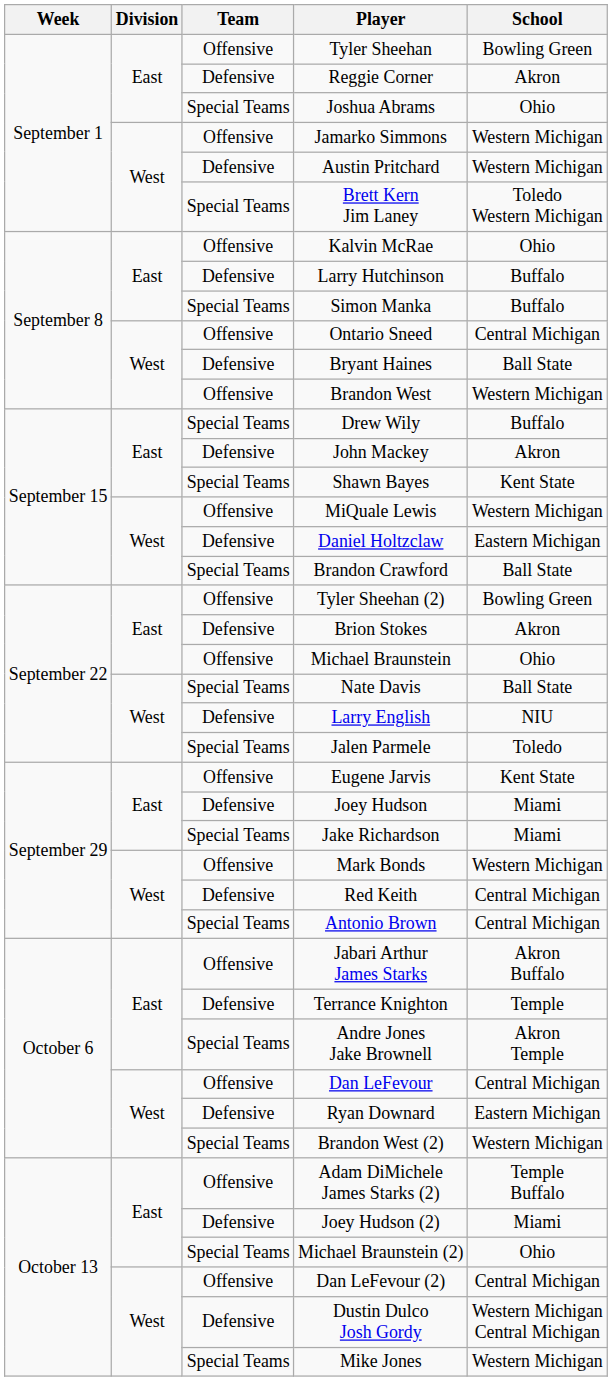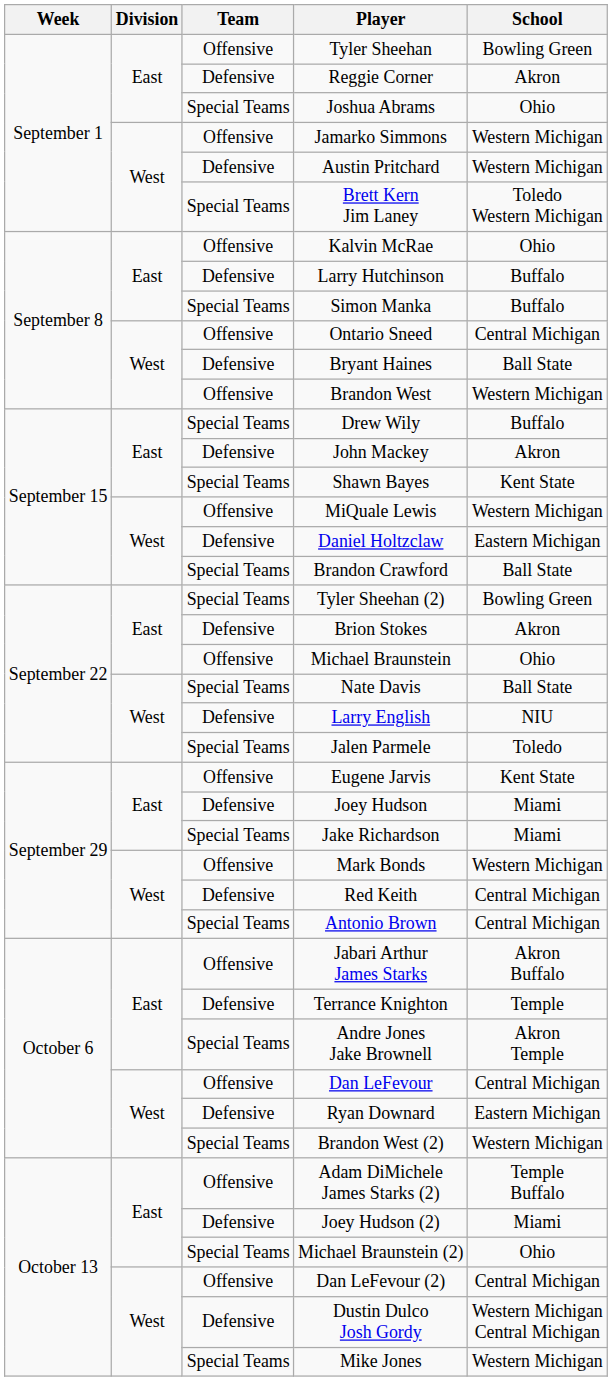Tyler Sheehan (2) | Team: Offensive -> Special Teams
